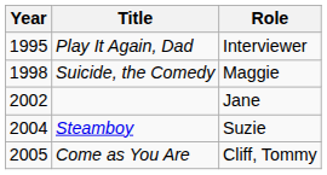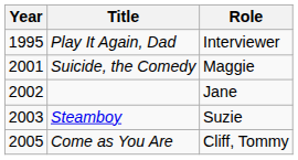Suicide, the Comedy | Year: 1998 -> 2001
Steamboy | Year: 2004 -> 2003
